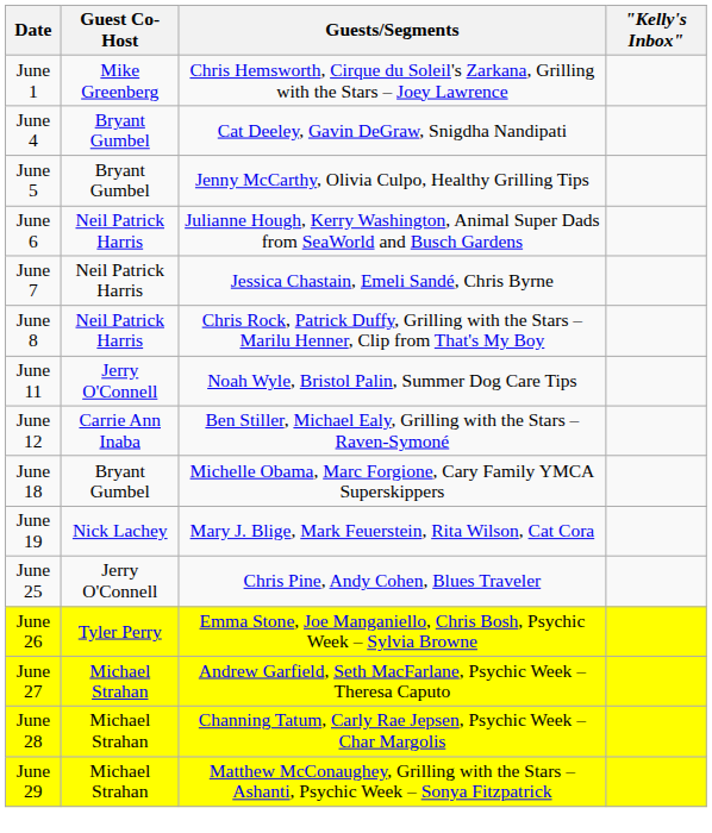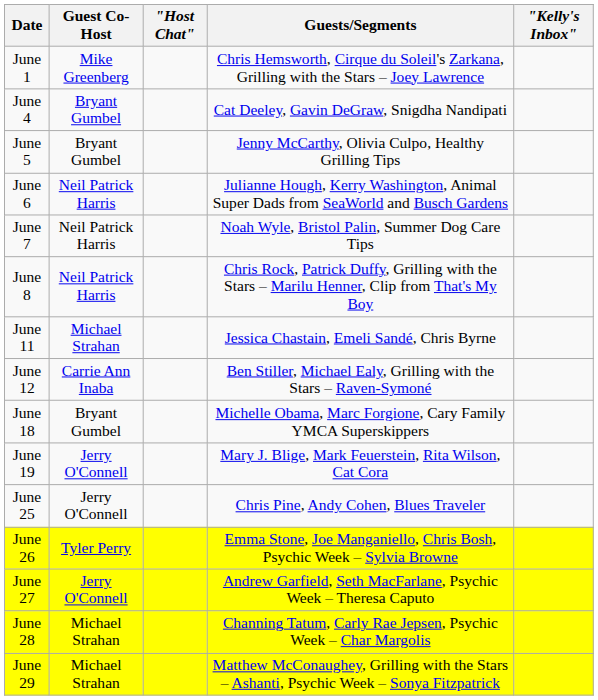+ column: "Host Chat"
June 7 | Guests/Segments: Jessica Chastain, Emeli Sandé, Chris Byrne -> Noah Wyle, Bristol Palin, Summer Dog Care Tips
June 11 | Guest Co-Host: Jerry O'Connell -> Michael Strahan
June 11 | Guests/Segments: Noah Wyle, Bristol Palin, Summer Dog Care Tips -> Jessica Chastain, Emeli Sandé, Chris Byrne
June 19 | Guest Co-Host: Nick Lachey -> Jerry O'Connell
June 27 | Guest Co-Host: Michael Strahan -> Jerry O'Connell
